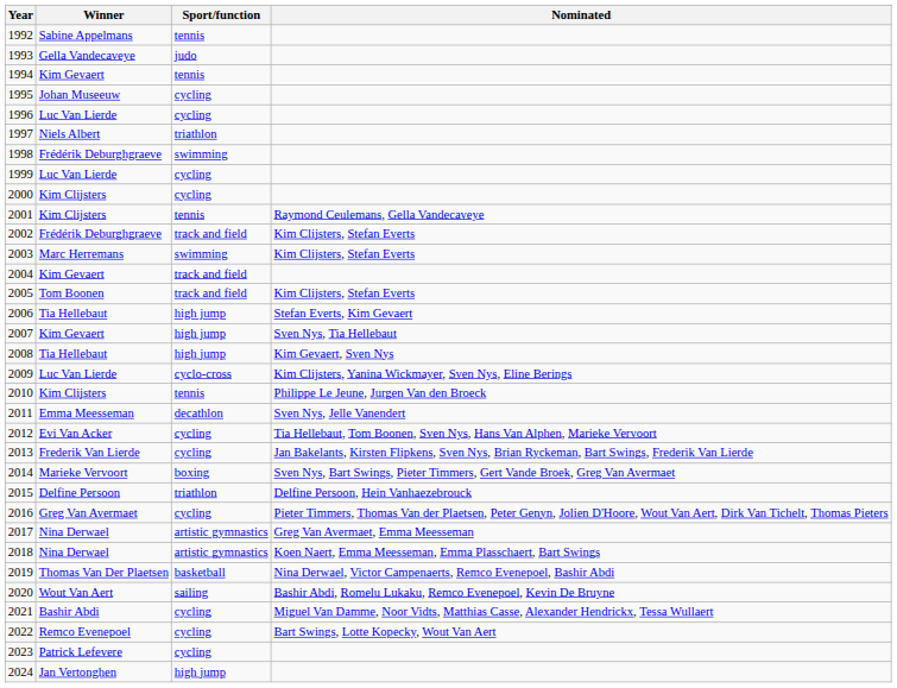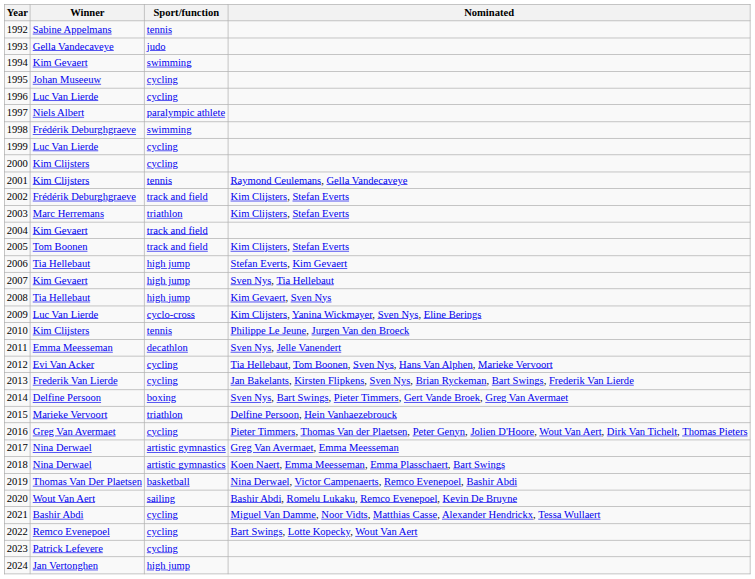1994 | Sport/function: tennis -> swimming
1997 | Sport/function: triathlon -> paralympic athlete
2003 | Sport/function: swimming -> triathlon
2014 | Winner: Marieke Vervoort -> Delfine Persoon
2015 | Winner: Delfine Persoon -> Marieke Vervoort
